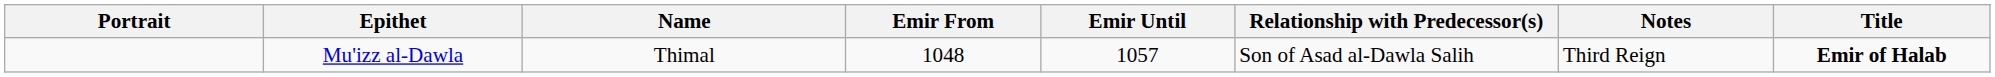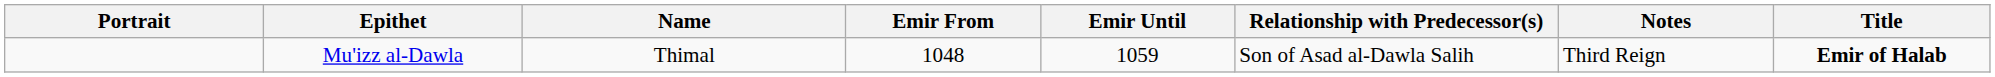Mu'izz al-Dawla | Emir Until: 1057 -> 1059
